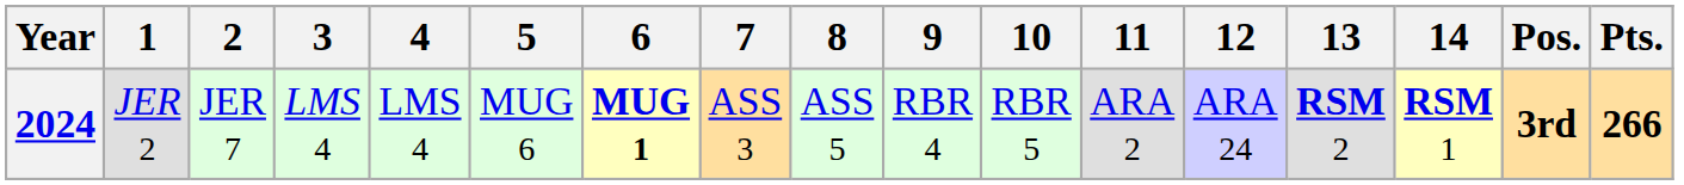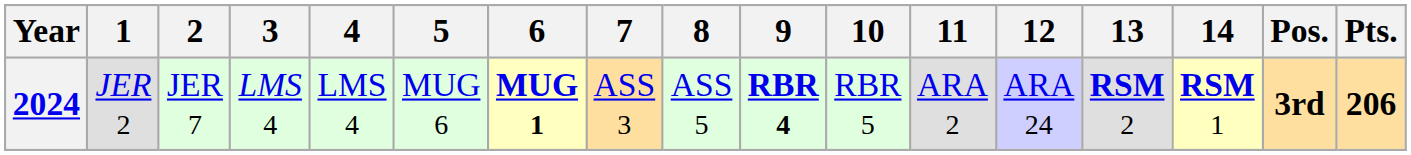2024 | 9: normal -> bold
2024 | Pts.: 266 -> 206
